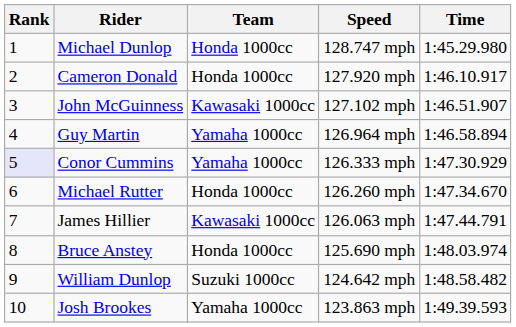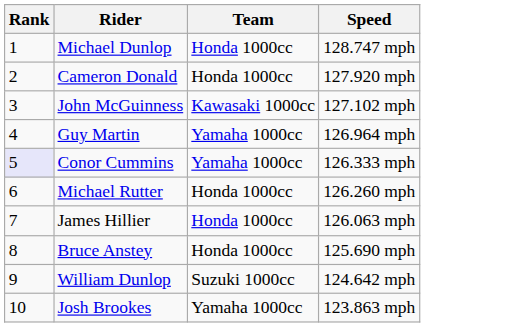- column: Time | 1:45.29.980 | 1:46.10.917 | 1:46.51.907 | 1:46.58.894 | 1:47.30.929 | 1:47.34.670 | 1:47.44.791 | 1:48.03.974 | 1:48.58.482 | 1:49.39.593
James Hillier | Team: Kawasaki 1000cc -> Honda 1000cc
